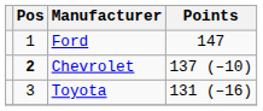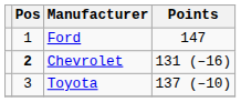Chevrolet | Points: 137 (–10) -> 131 (–16)
Toyota | Points: 131 (–16) -> 137 (–10)
